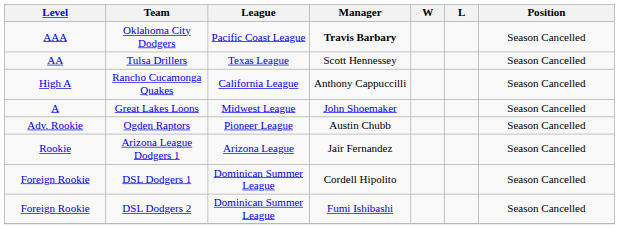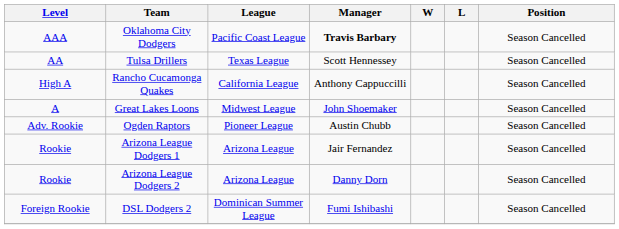+ row: Rookie | Arizona League Dodgers 2 | Arizona League | Danny Dorn | Season Cancelled
- row: Foreign Rookie | DSL Dodgers 1 | Dominican Summer League | Cordell Hipolito | Season Cancelled
